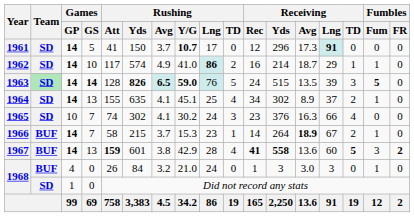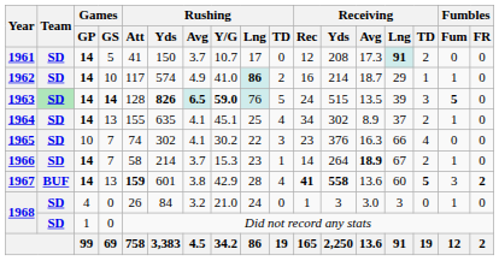1961 | Rushing / Y/G: bold -> normal
1961 | Receiving / Yds: 296 -> 208
1961 | Receiving / TD: 0 -> 2
1965 | Rushing / Lng: 24 -> 22
1966 | Team: BUF -> SD
1966 | Rushing / Yds: 215 -> 214
1968 / 4 | Team: BUF -> SD
